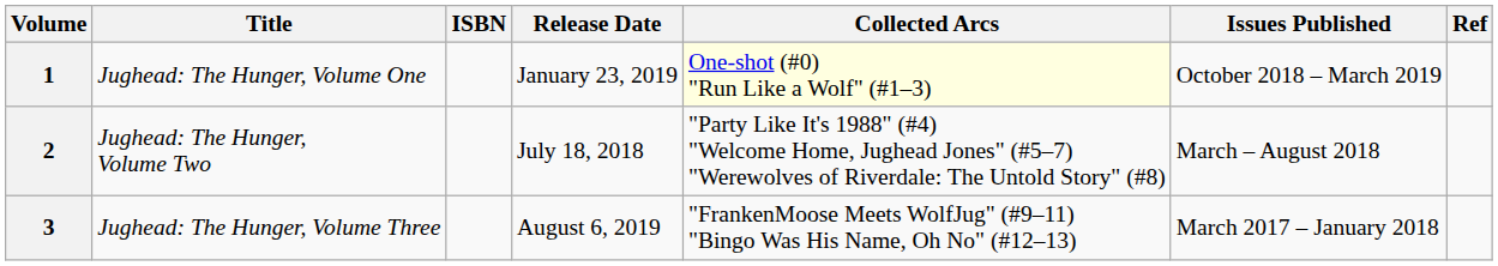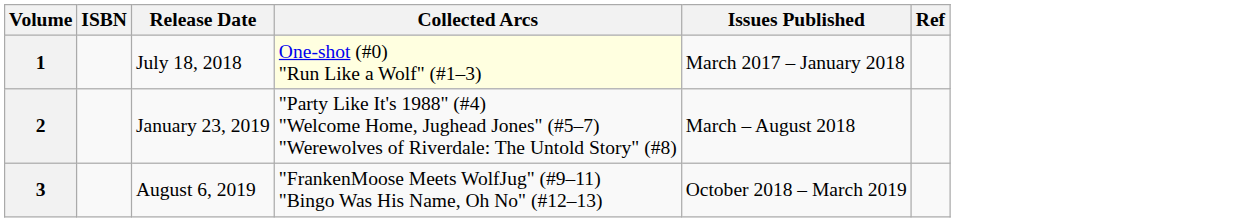- column: Title | Jughead: The Hunger, Volume One | Jughead: The Hunger, Volume Two | Jughead: The Hunger, Volume Three
1 | Release Date: January 23, 2019 -> July 18, 2018
1 | Issues Published: October 2018 – March 2019 -> March 2017 – January 2018
2 | Release Date: July 18, 2018 -> January 23, 2019
3 | Issues Published: March 2017 – January 2018 -> October 2018 – March 2019
